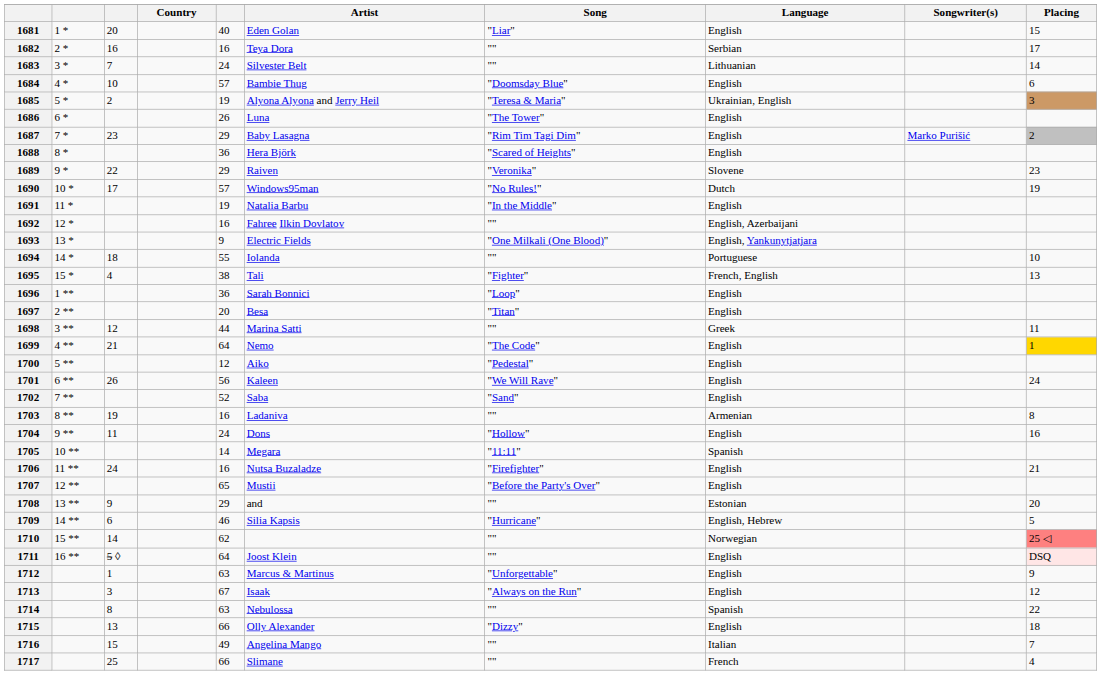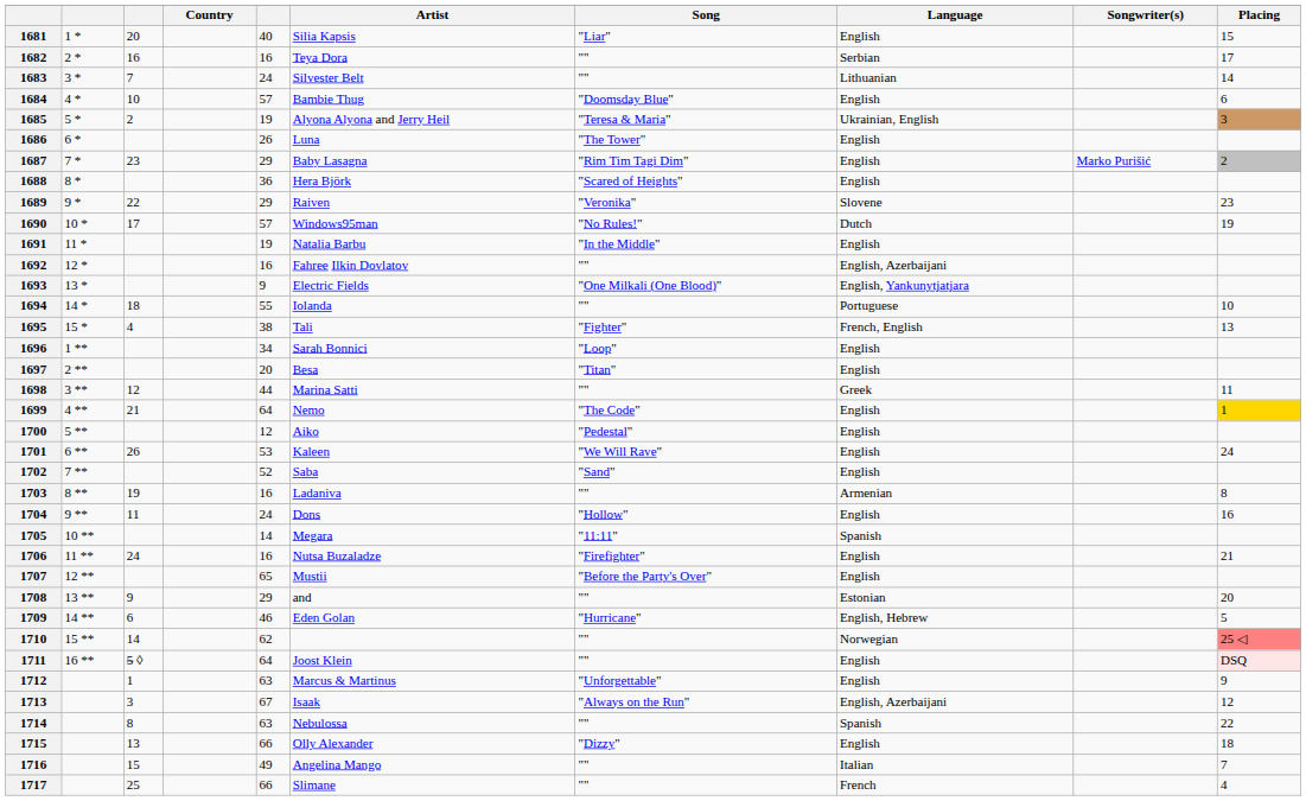1681 | Artist: Eden Golan -> Silia Kapsis
1696 | column 5: 36 -> 34
1701 | column 5: 56 -> 53
1709 | Artist: Silia Kapsis -> Eden Golan
1713 | Language: English -> English, Azerbaijani
